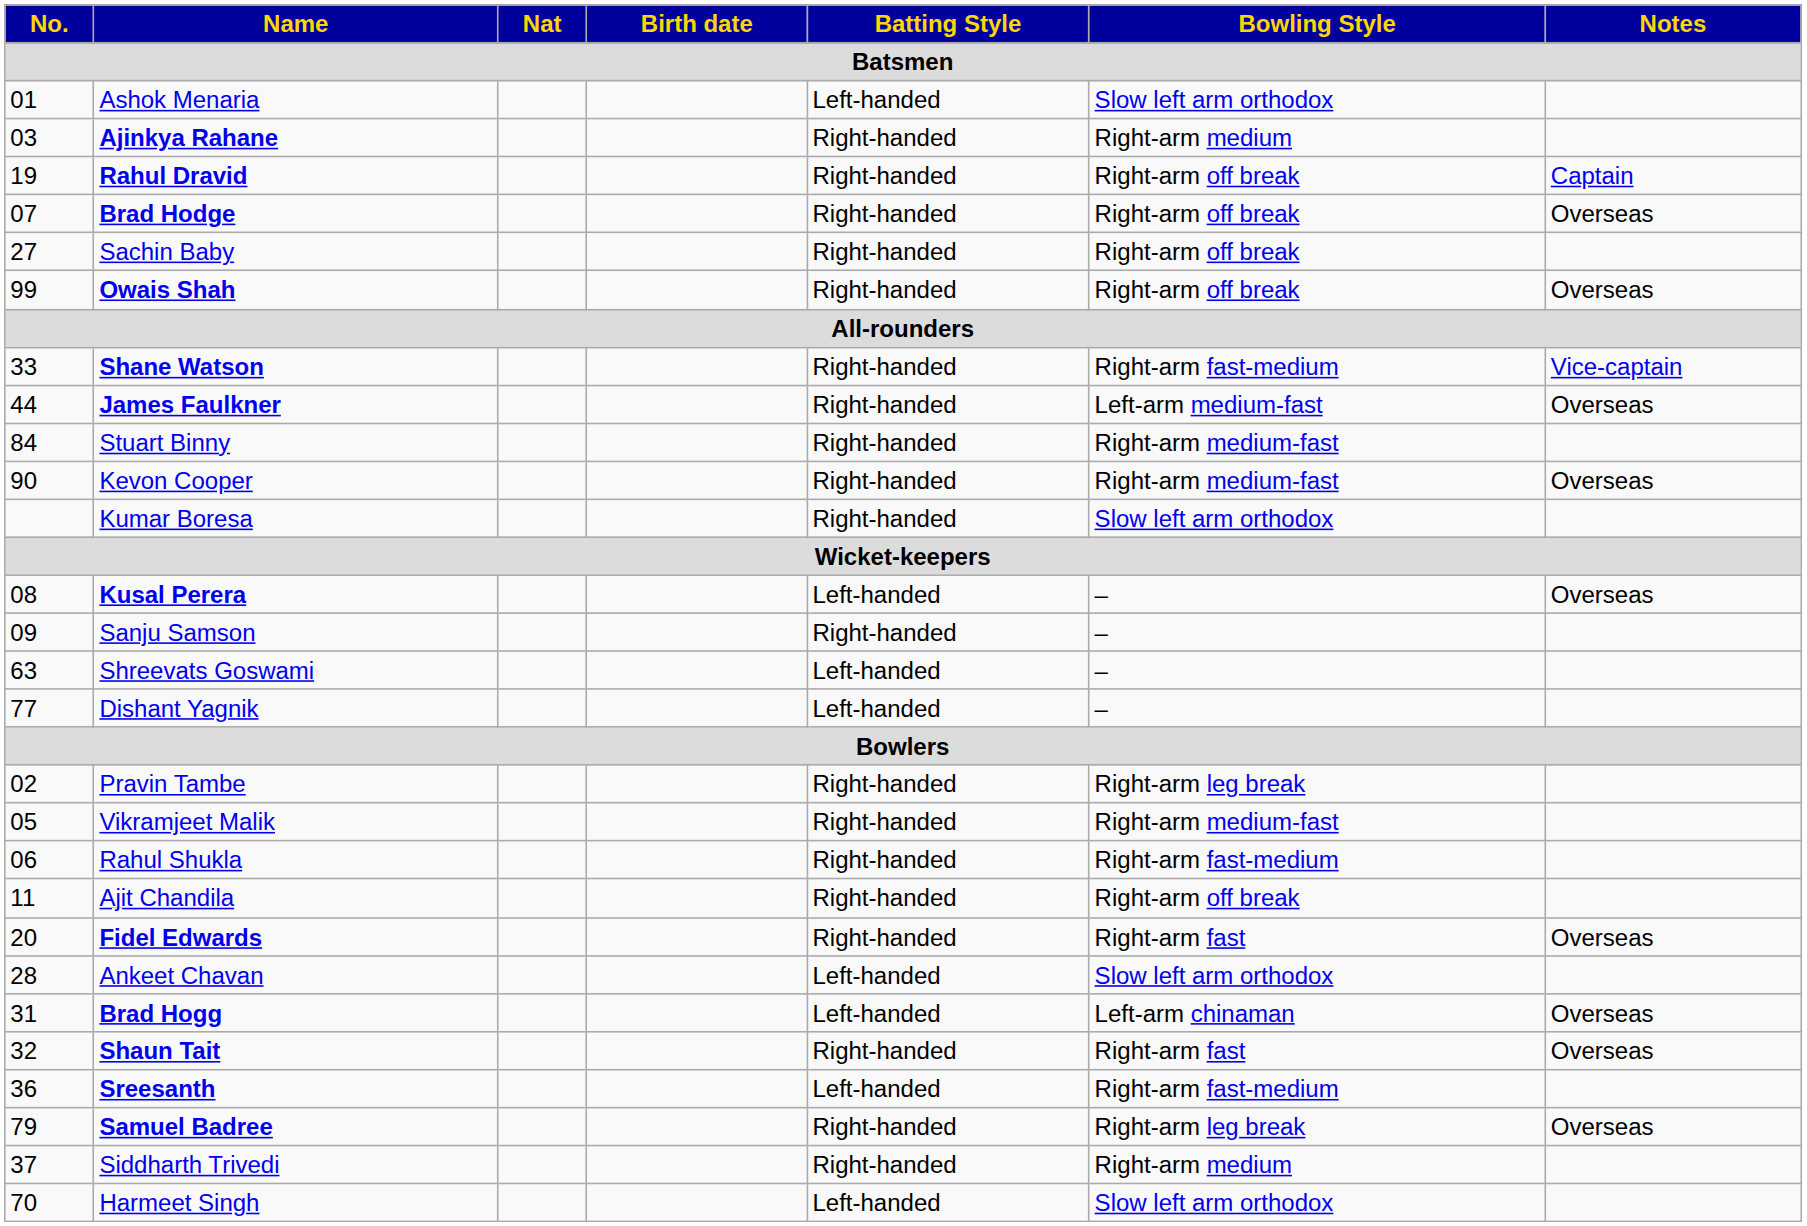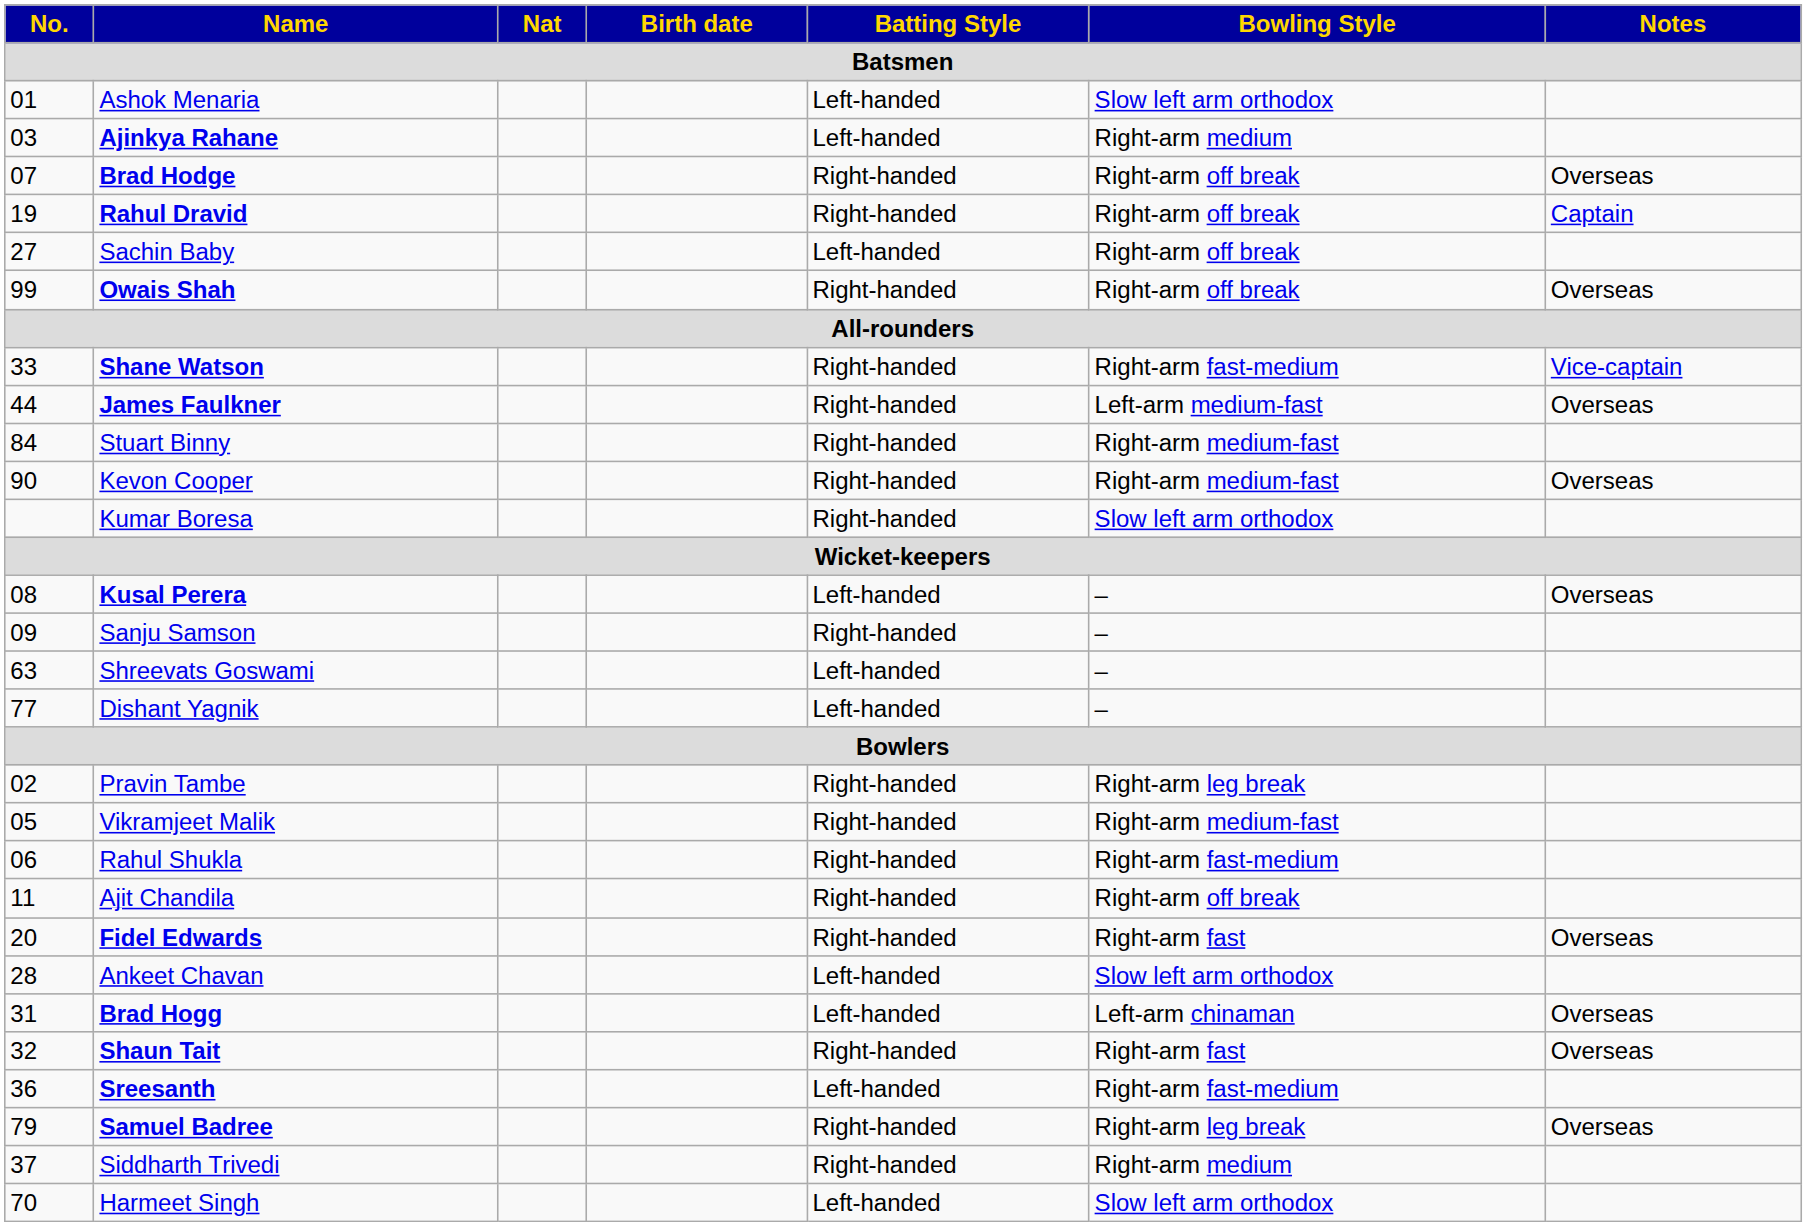Ajinkya Rahane | Batting Style: Right-handed -> Left-handed
rows swapped: Brad Hodge <-> Rahul Dravid
Sachin Baby | Batting Style: Right-handed -> Left-handed
